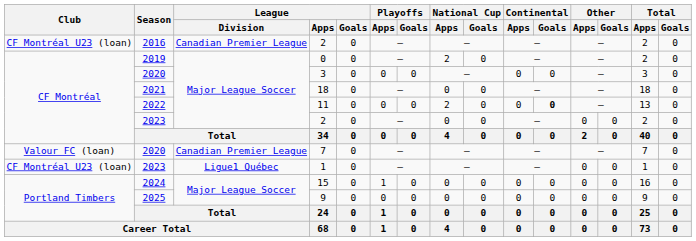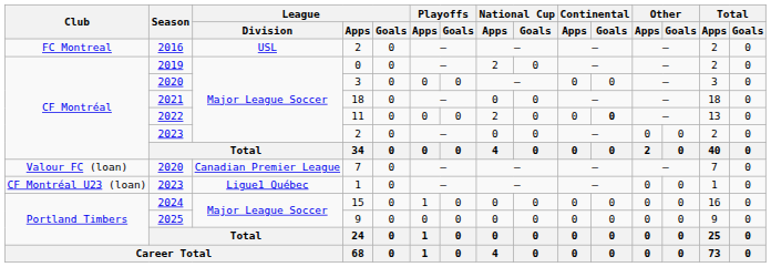2016 / 2 | Club: CF Montréal U23 (loan) -> FC Montreal
2016 / 2 | League / Division: Canadian Premier League -> USL
